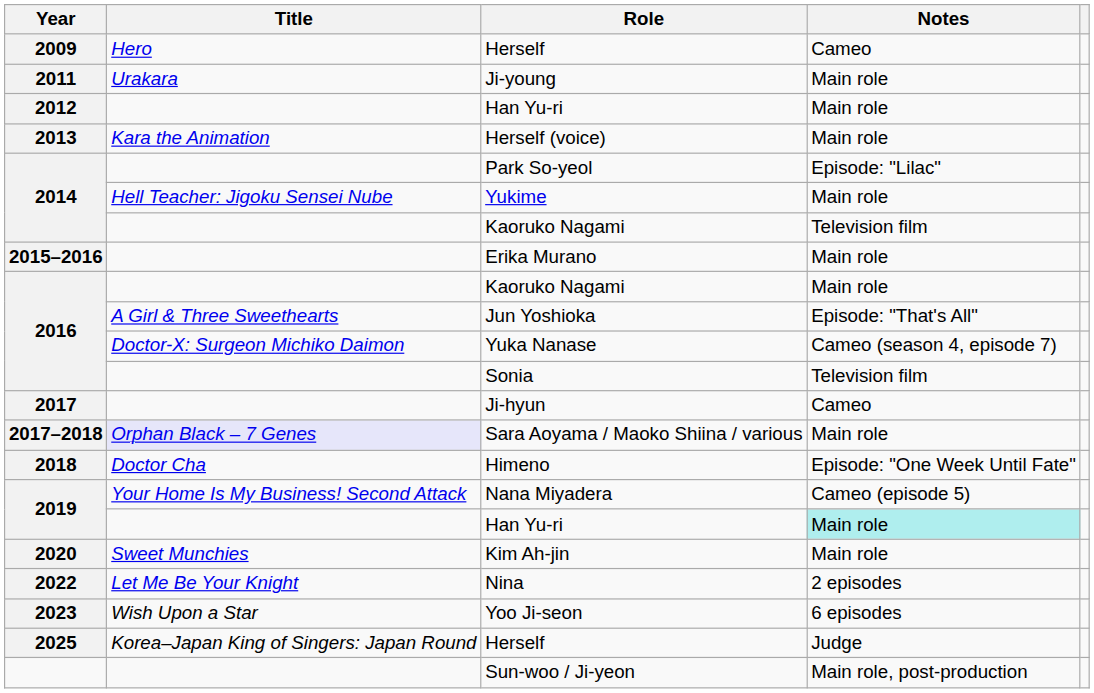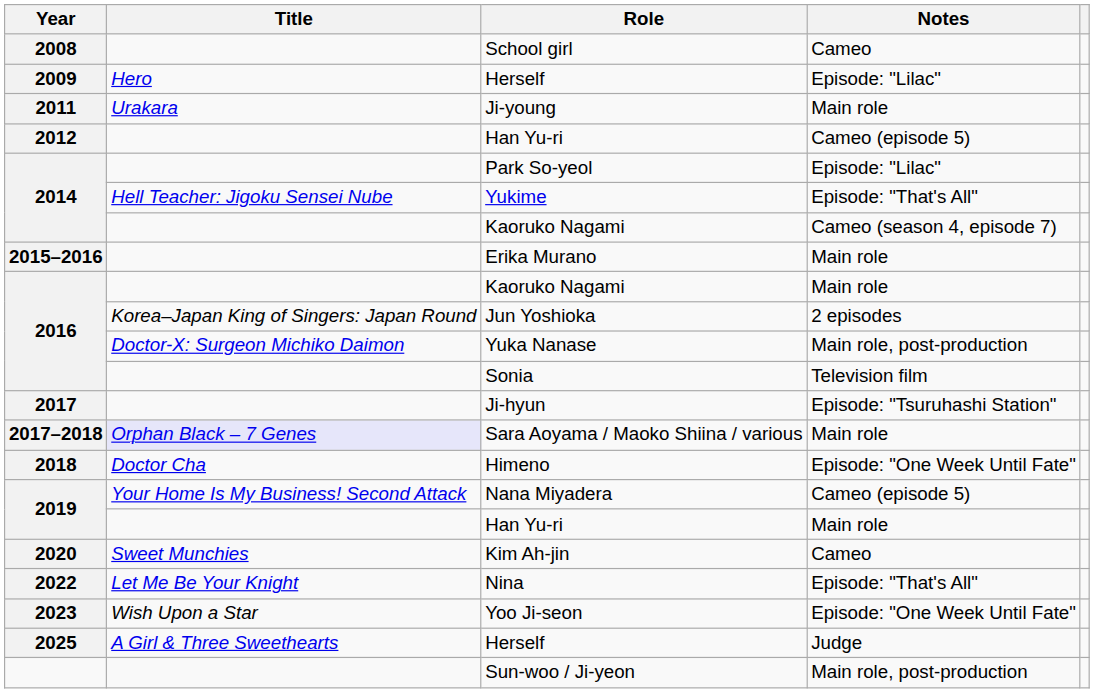+ row: 2008 | School girl | Cameo
2009 / Herself | Notes: Cameo -> Episode: "Lilac"
2012 / Han Yu-ri | Notes: Main role -> Cameo (episode 5)
- row: 2013 | Kara the Animation | Herself (voice) | Main role
Yukime | Notes: Main role -> Episode: "That's All"
2014 / Kaoruko Nagami | Notes: Television film -> Cameo (season 4, episode 7)
Jun Yoshioka | Title: A Girl & Three Sweethearts -> Korea–Japan King of Singers: Japan Round
Jun Yoshioka | Notes: Episode: "That's All" -> 2 episodes
Yuka Nanase | Notes: Cameo (season 4, episode 7) -> Main role, post-production
Ji-hyun | Notes: Cameo -> Episode: "Tsuruhashi Station"
2019 / Han Yu-ri | Notes: paleturquoise background -> no background
Kim Ah-jin | Notes: Main role -> Cameo
Nina | Notes: 2 episodes -> Episode: "That's All"
Yoo Ji-seon | Notes: 6 episodes -> Episode: "One Week Until Fate"
2025 / Herself | Title: Korea–Japan King of Singers: Japan Round -> A Girl & Three Sweethearts
